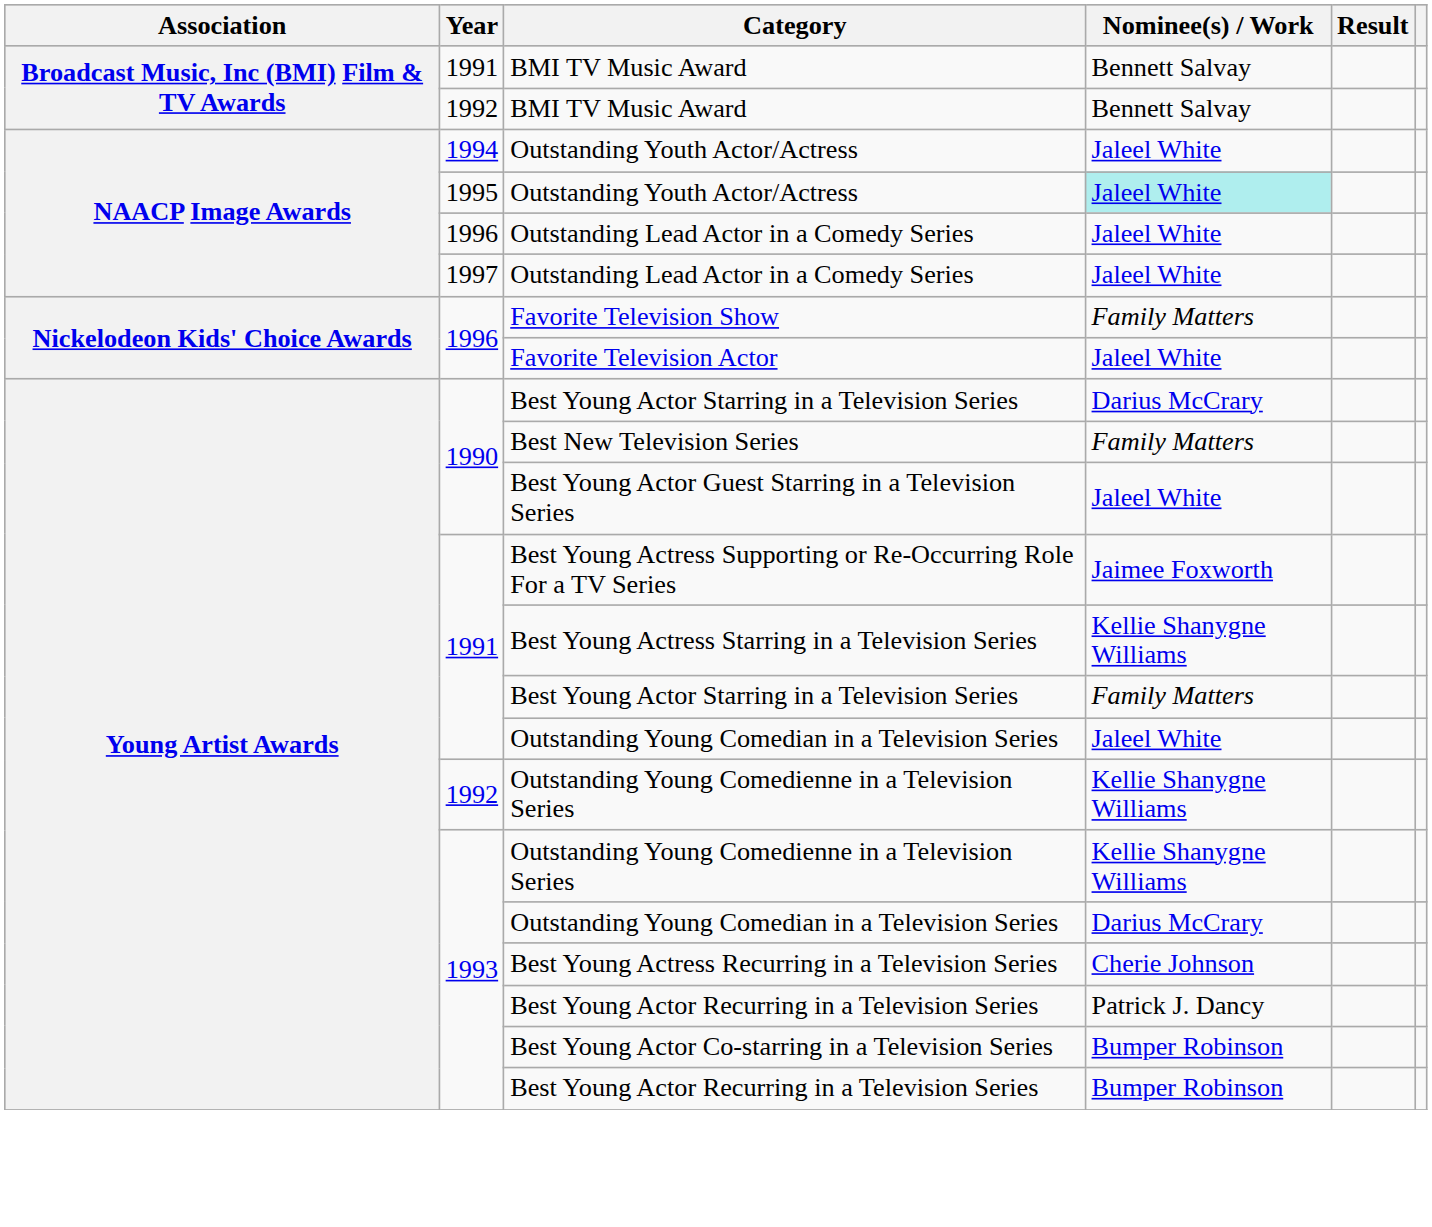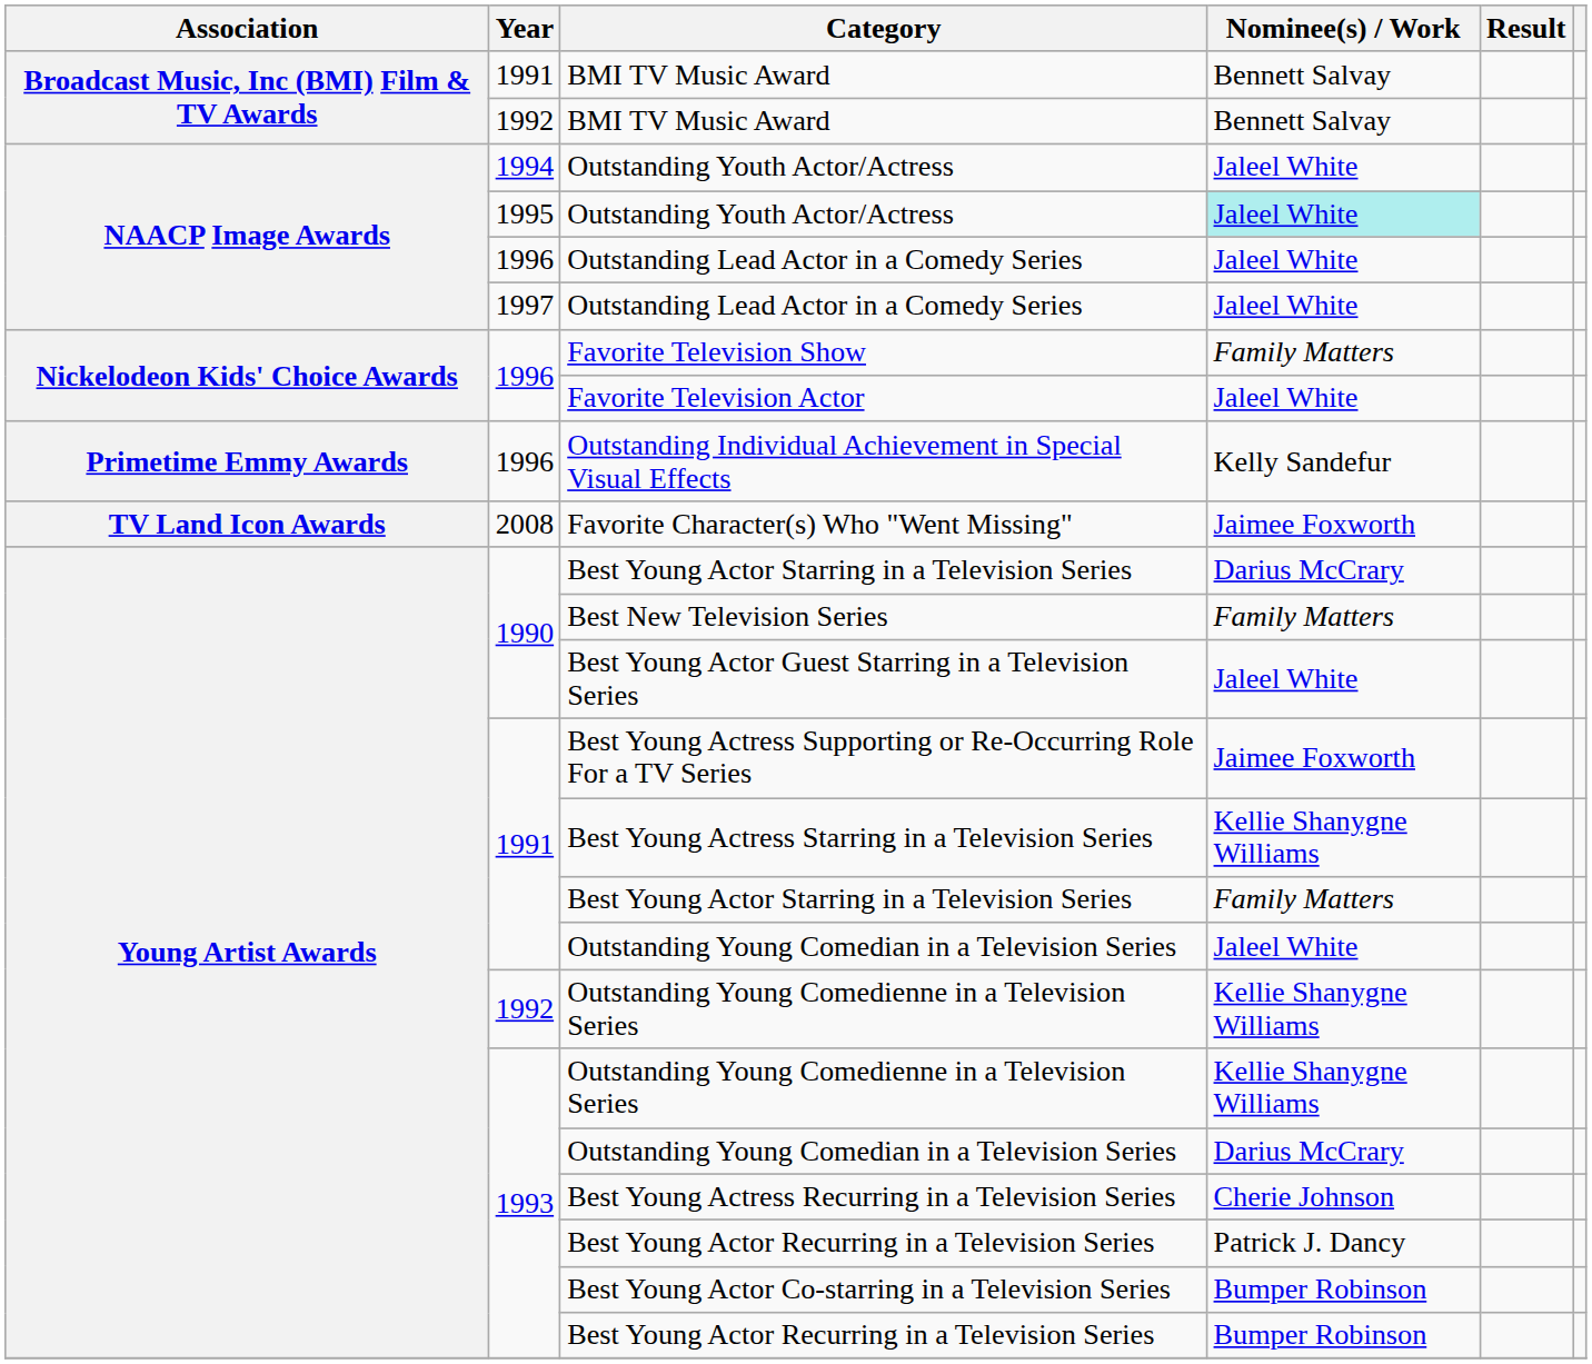+ row: Primetime Emmy Awards | 1996 | Outstanding Individual Achievement in Special Visual Effects | Kelly Sandefur
+ row: TV Land Icon Awards | 2008 | Favorite Character(s) Who "Went Missing" | Jaimee Foxworth
